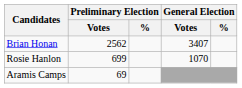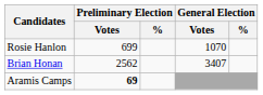rows swapped: Brian Honan <-> Rosie Hanlon
Aramis Camps | Preliminary Election / Votes: normal -> bold
